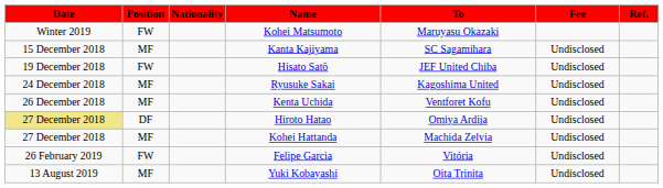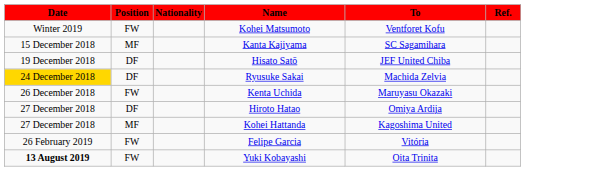- column: Fee | Undisclosed | Undisclosed | Undisclosed | Undisclosed | Undisclosed | Undisclosed | Undisclosed | Undisclosed
Kohei Matsumoto | To: Maruyasu Okazaki -> Ventforet Kofu
Hisato Satō | Position: FW -> DF
Ryusuke Sakai | Date: no background -> gold background
Ryusuke Sakai | Position: MF -> DF
Ryusuke Sakai | To: Kagoshima United -> Machida Zelvia
Kenta Uchida | Position: MF -> FW
Kenta Uchida | To: Ventforet Kofu -> Maruyasu Okazaki
Hiroto Hatao | Date: khaki background -> no background
Kohei Hattanda | To: Machida Zelvia -> Kagoshima United
Yuki Kobayashi | Date: normal -> bold
Yuki Kobayashi | Position: MF -> FW
